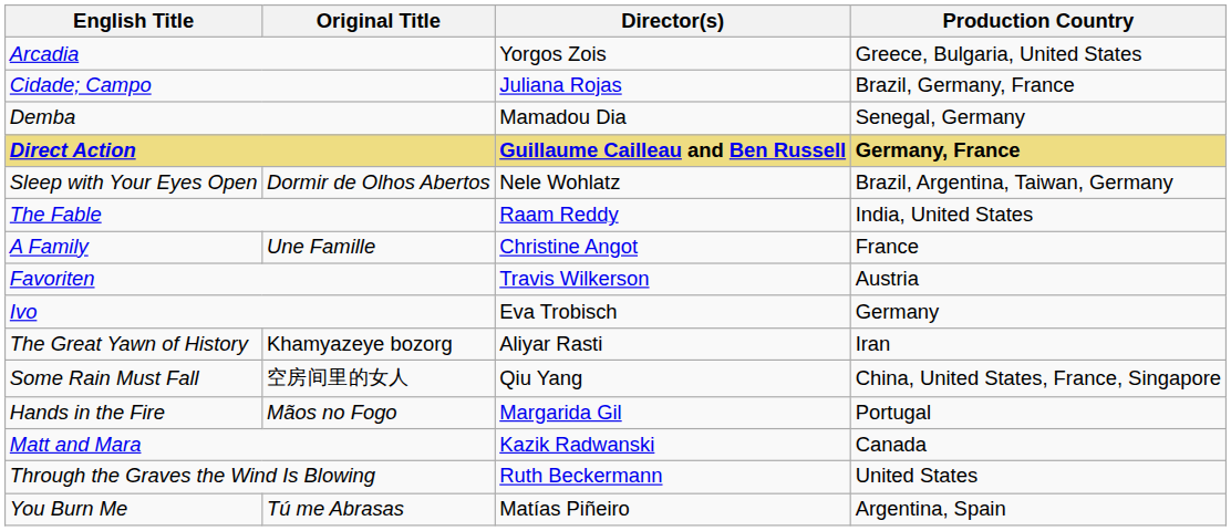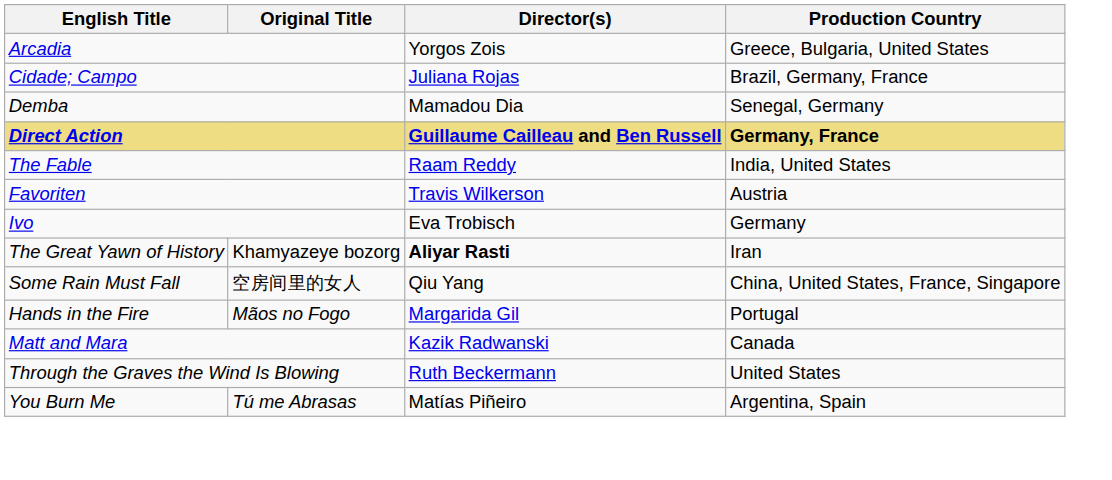- row: Sleep with Your Eyes Open | Dormir de Olhos Abertos | Nele Wohlatz | Brazil, Argentina, Taiwan, Germany
- row: A Family | Une Famille | Christine Angot | France
The Great Yawn of History | Director(s): normal -> bold
